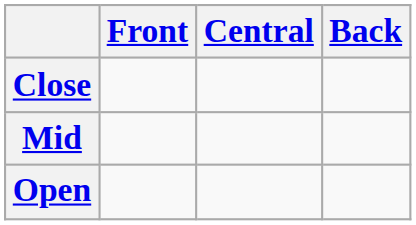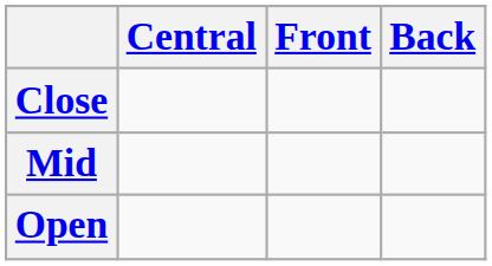columns swapped: Front <-> Central
